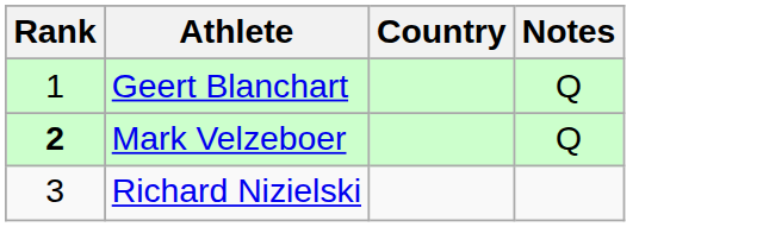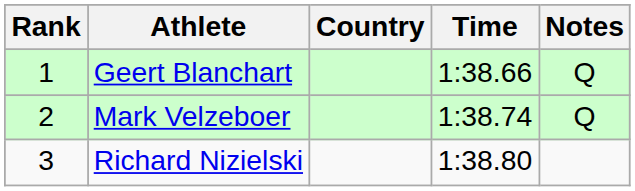+ column: Time | 1:38.66 | 1:38.74 | 1:38.80
Mark Velzeboer | Rank: bold -> normal
